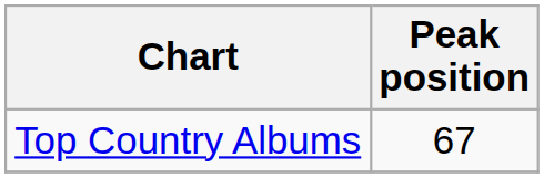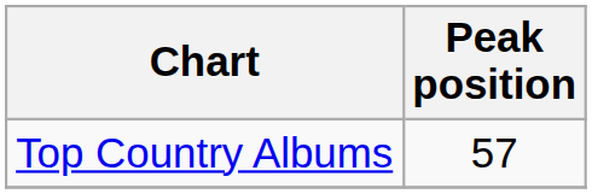Top Country Albums | Peak position: 67 -> 57
